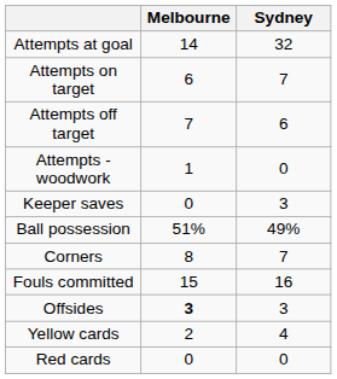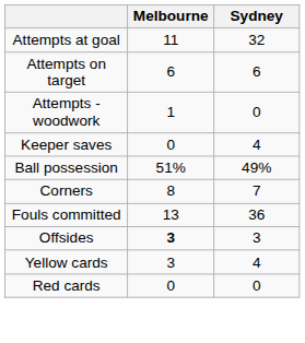Attempts at goal | Melbourne: 14 -> 11
Attempts on target | Sydney: 7 -> 6
- row: Attempts off target | 7 | 6
Keeper saves | Sydney: 3 -> 4
Fouls committed | Melbourne: 15 -> 13
Fouls committed | Sydney: 16 -> 36
Yellow cards | Melbourne: 2 -> 3
